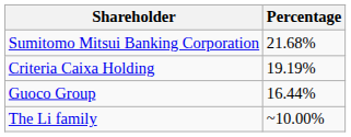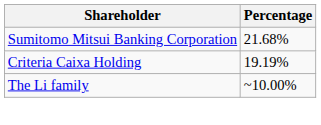- row: Guoco Group | 16.44%
